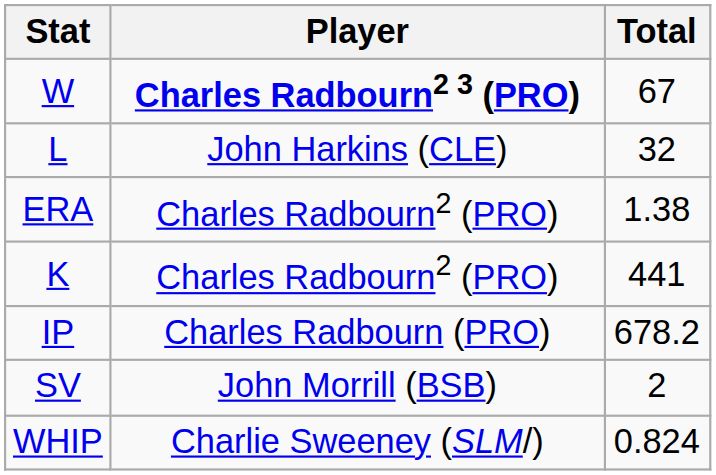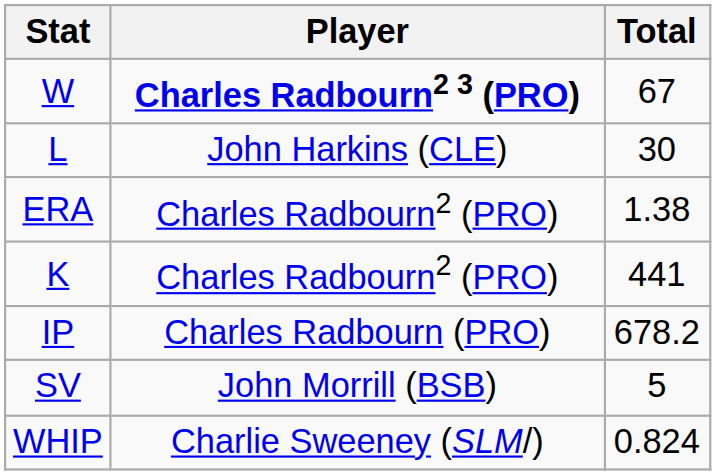L | Total: 32 -> 30
SV | Total: 2 -> 5
